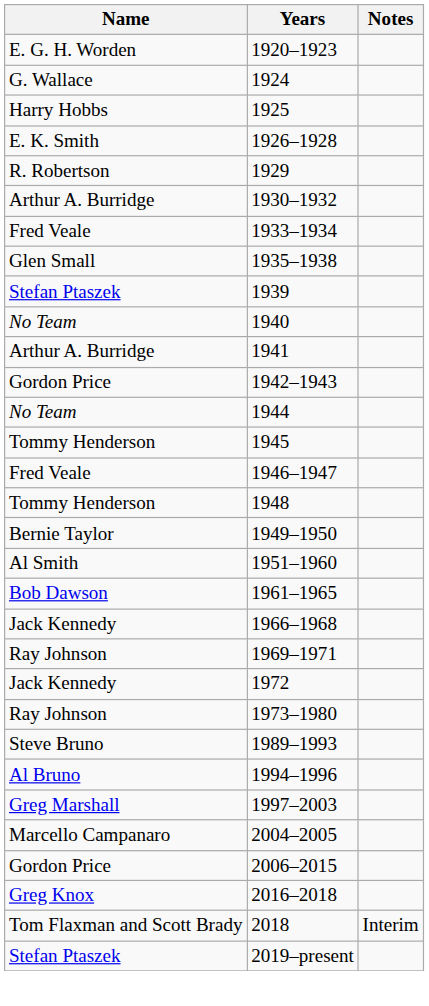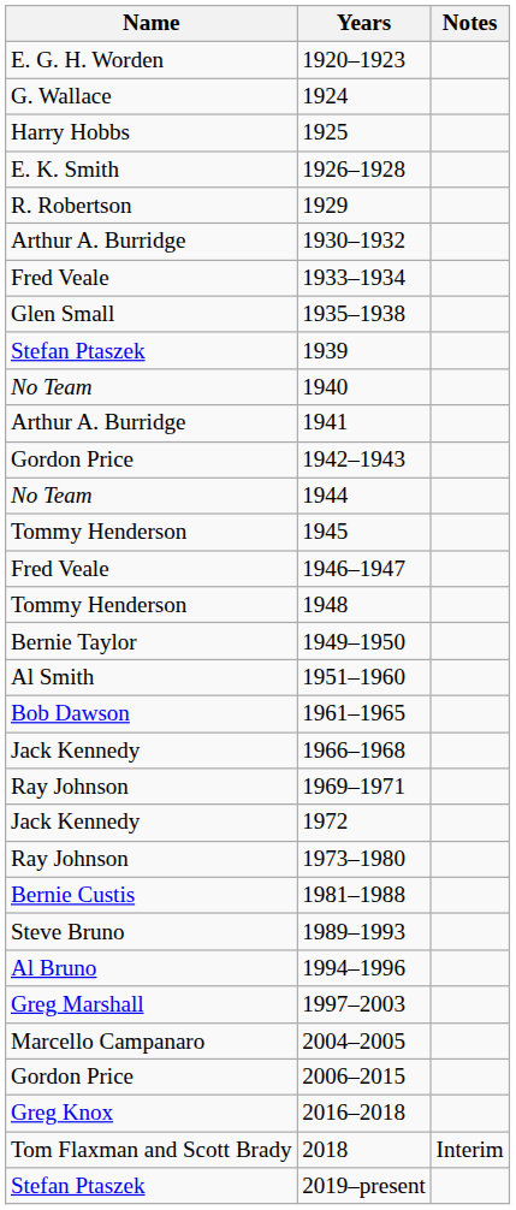+ row: Bernie Custis | 1981–1988
